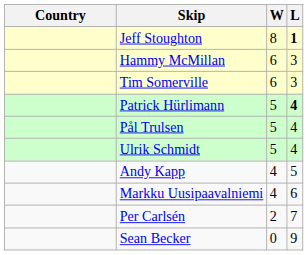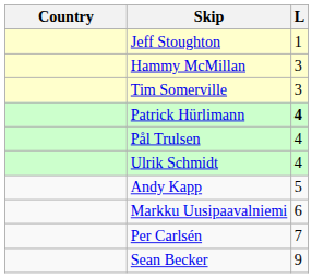- column: W | 8 | 6 | 6 | 5 | 5 | 5 | 4 | 4 | 2 | 0
Jeff Stoughton | L: bold -> normal
